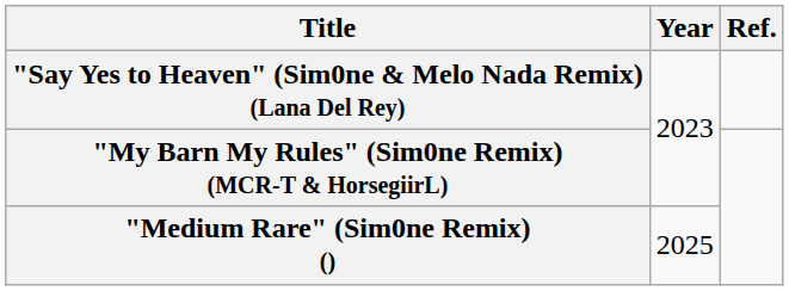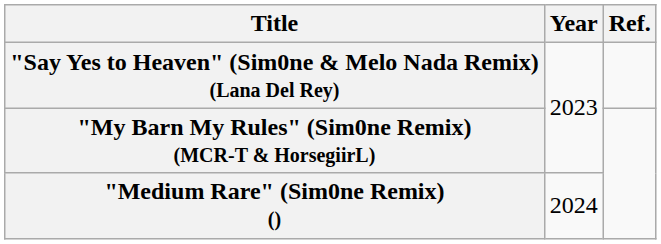"Medium Rare" (Sim0ne Remix) () | Year: 2025 -> 2024
